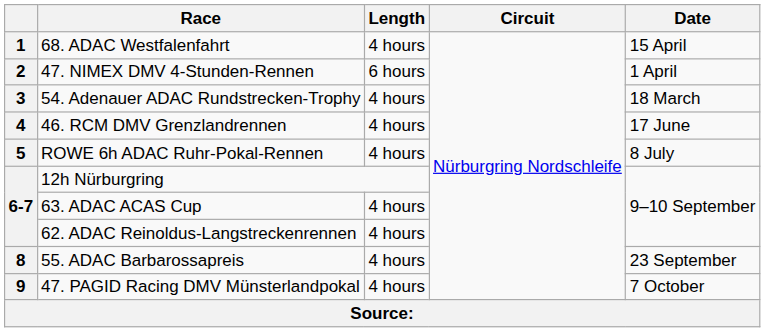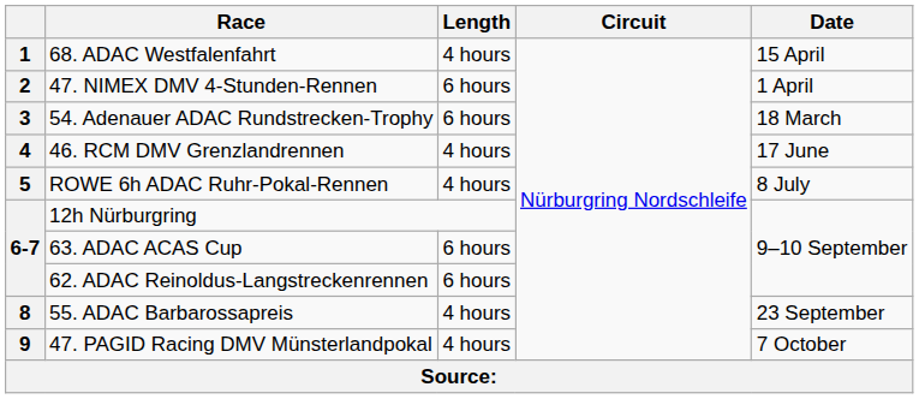54. Adenauer ADAC Rundstrecken-Trophy | Length: 4 hours -> 6 hours
63. ADAC ACAS Cup | Length: 4 hours -> 6 hours
62. ADAC Reinoldus-Langstreckenrennen | Length: 4 hours -> 6 hours
